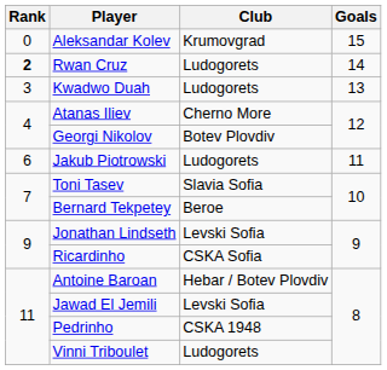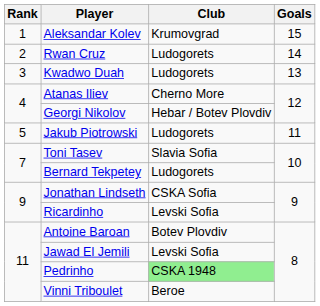Aleksandar Kolev | Rank: 0 -> 1
Rwan Cruz | Rank: bold -> normal
Georgi Nikolov | Club: Botev Plovdiv -> Hebar / Botev Plovdiv
Jakub Piotrowski | Rank: 6 -> 5
Bernard Tekpetey | Club: Beroe -> Ludogorets
Jonathan Lindseth | Club: Levski Sofia -> CSKA Sofia
Ricardinho | Club: CSKA Sofia -> Levski Sofia
Antoine Baroan | Club: Hebar / Botev Plovdiv -> Botev Plovdiv
Pedrinho | Club: no background -> lightgreen background
Vinni Triboulet | Club: Ludogorets -> Beroe
